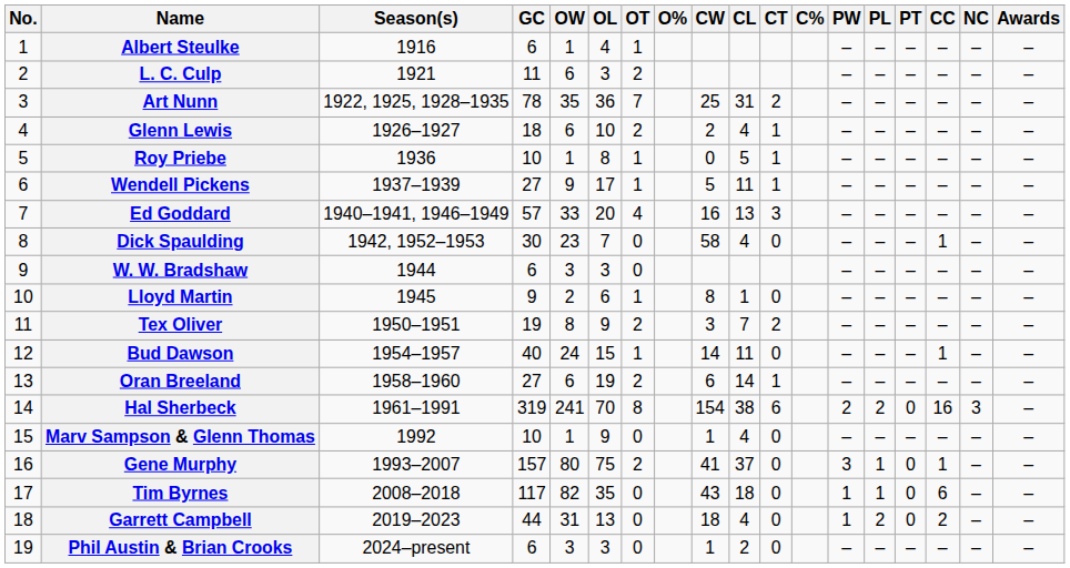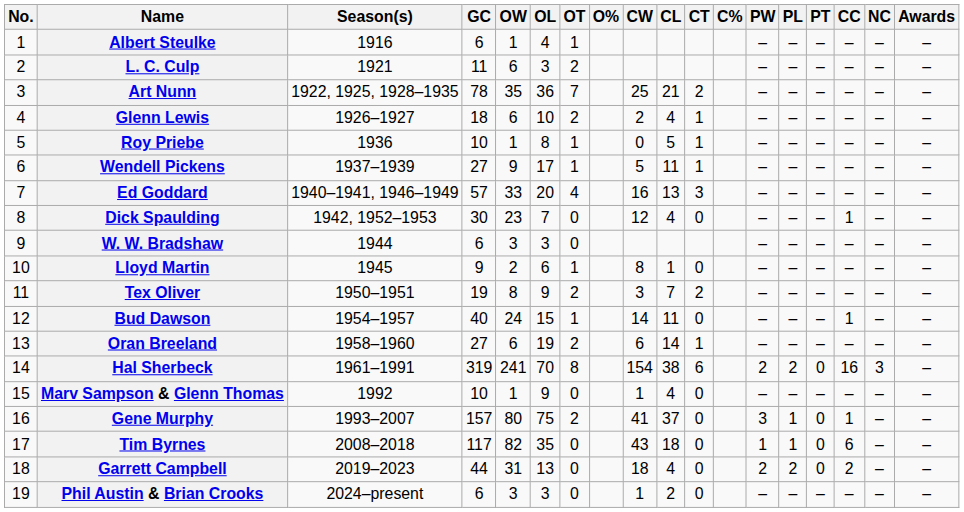Art Nunn | CL: 31 -> 21
Dick Spaulding | CW: 58 -> 12
Garrett Campbell | PW: 1 -> 2
